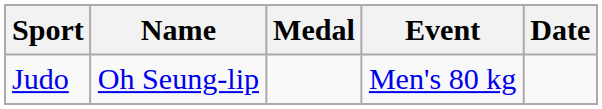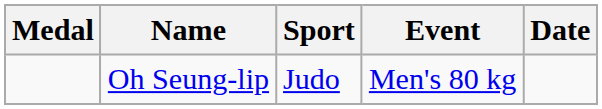columns swapped: Medal <-> Sport
